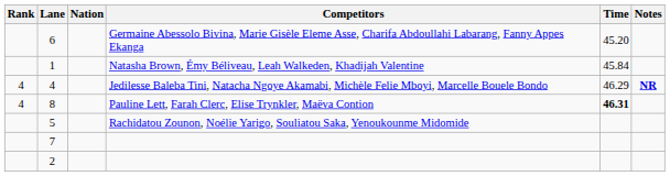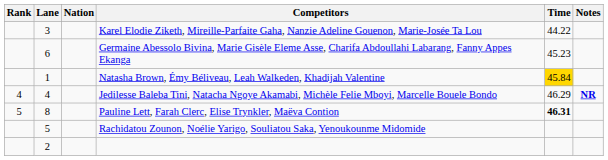+ row: 3 | Karel Elodie Ziketh, Mireille-Parfaite Gaha, Nanzie Adeline Gouenon, Marie-Josée Ta Lou | 44.22
6 | Time: 45.20 -> 45.23
1 | Time: no background -> gold background
8 | Rank: 4 -> 5
- row: 7
